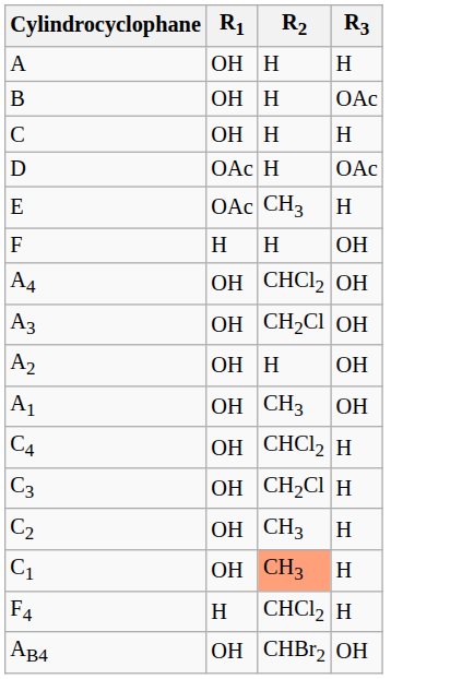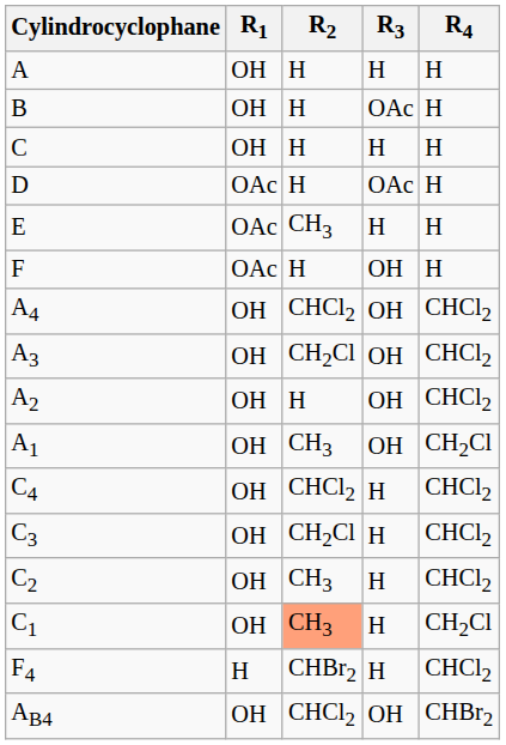+ column: R4 | H | H | H | H | H | H | CHCl2 | CHCl2 | CHCl2 | CH2Cl | CHCl2 | CHCl2 | CHCl2 | CH2Cl | CHCl2 | CHBr2
F | R1: H -> OAc
F4 | R2: CHCl2 -> CHBr2
AB4 | R2: CHBr2 -> CHCl2
